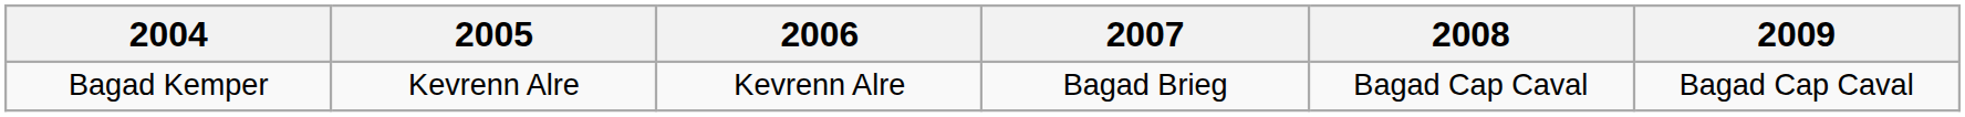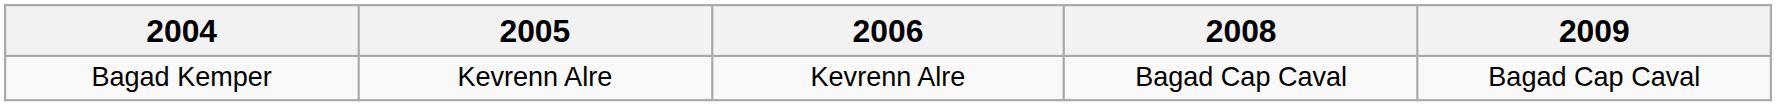- column: 2007 | Bagad Brieg
